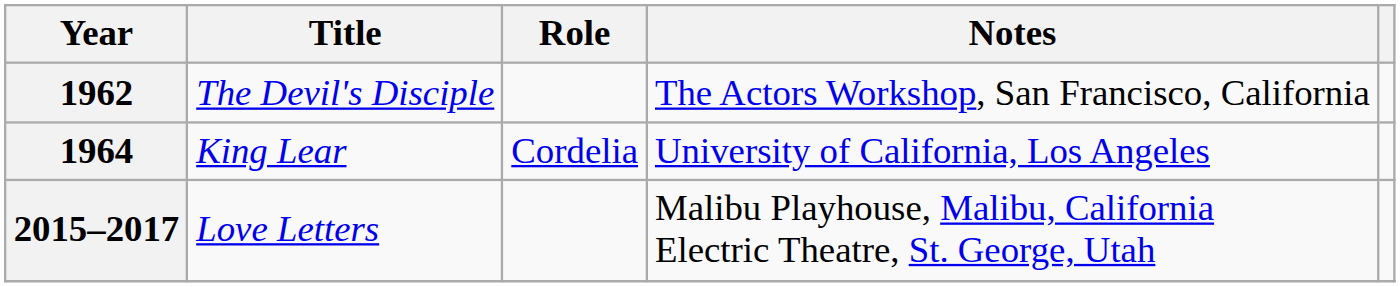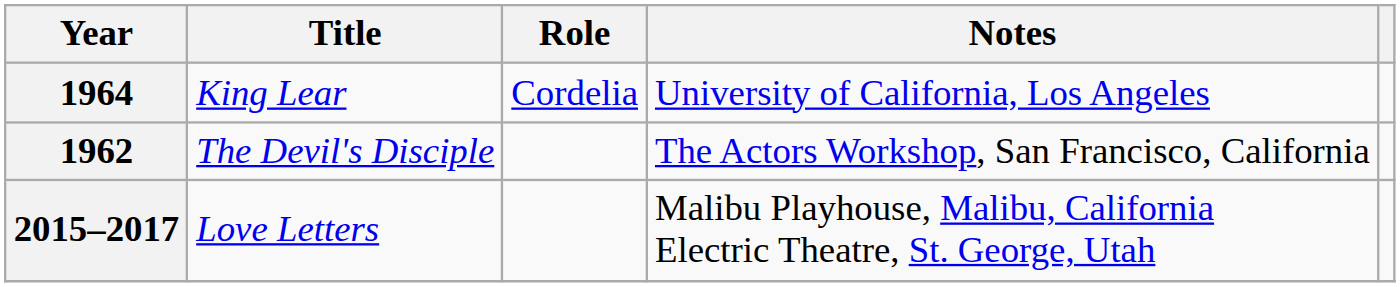rows swapped: 1962 <-> 1964
